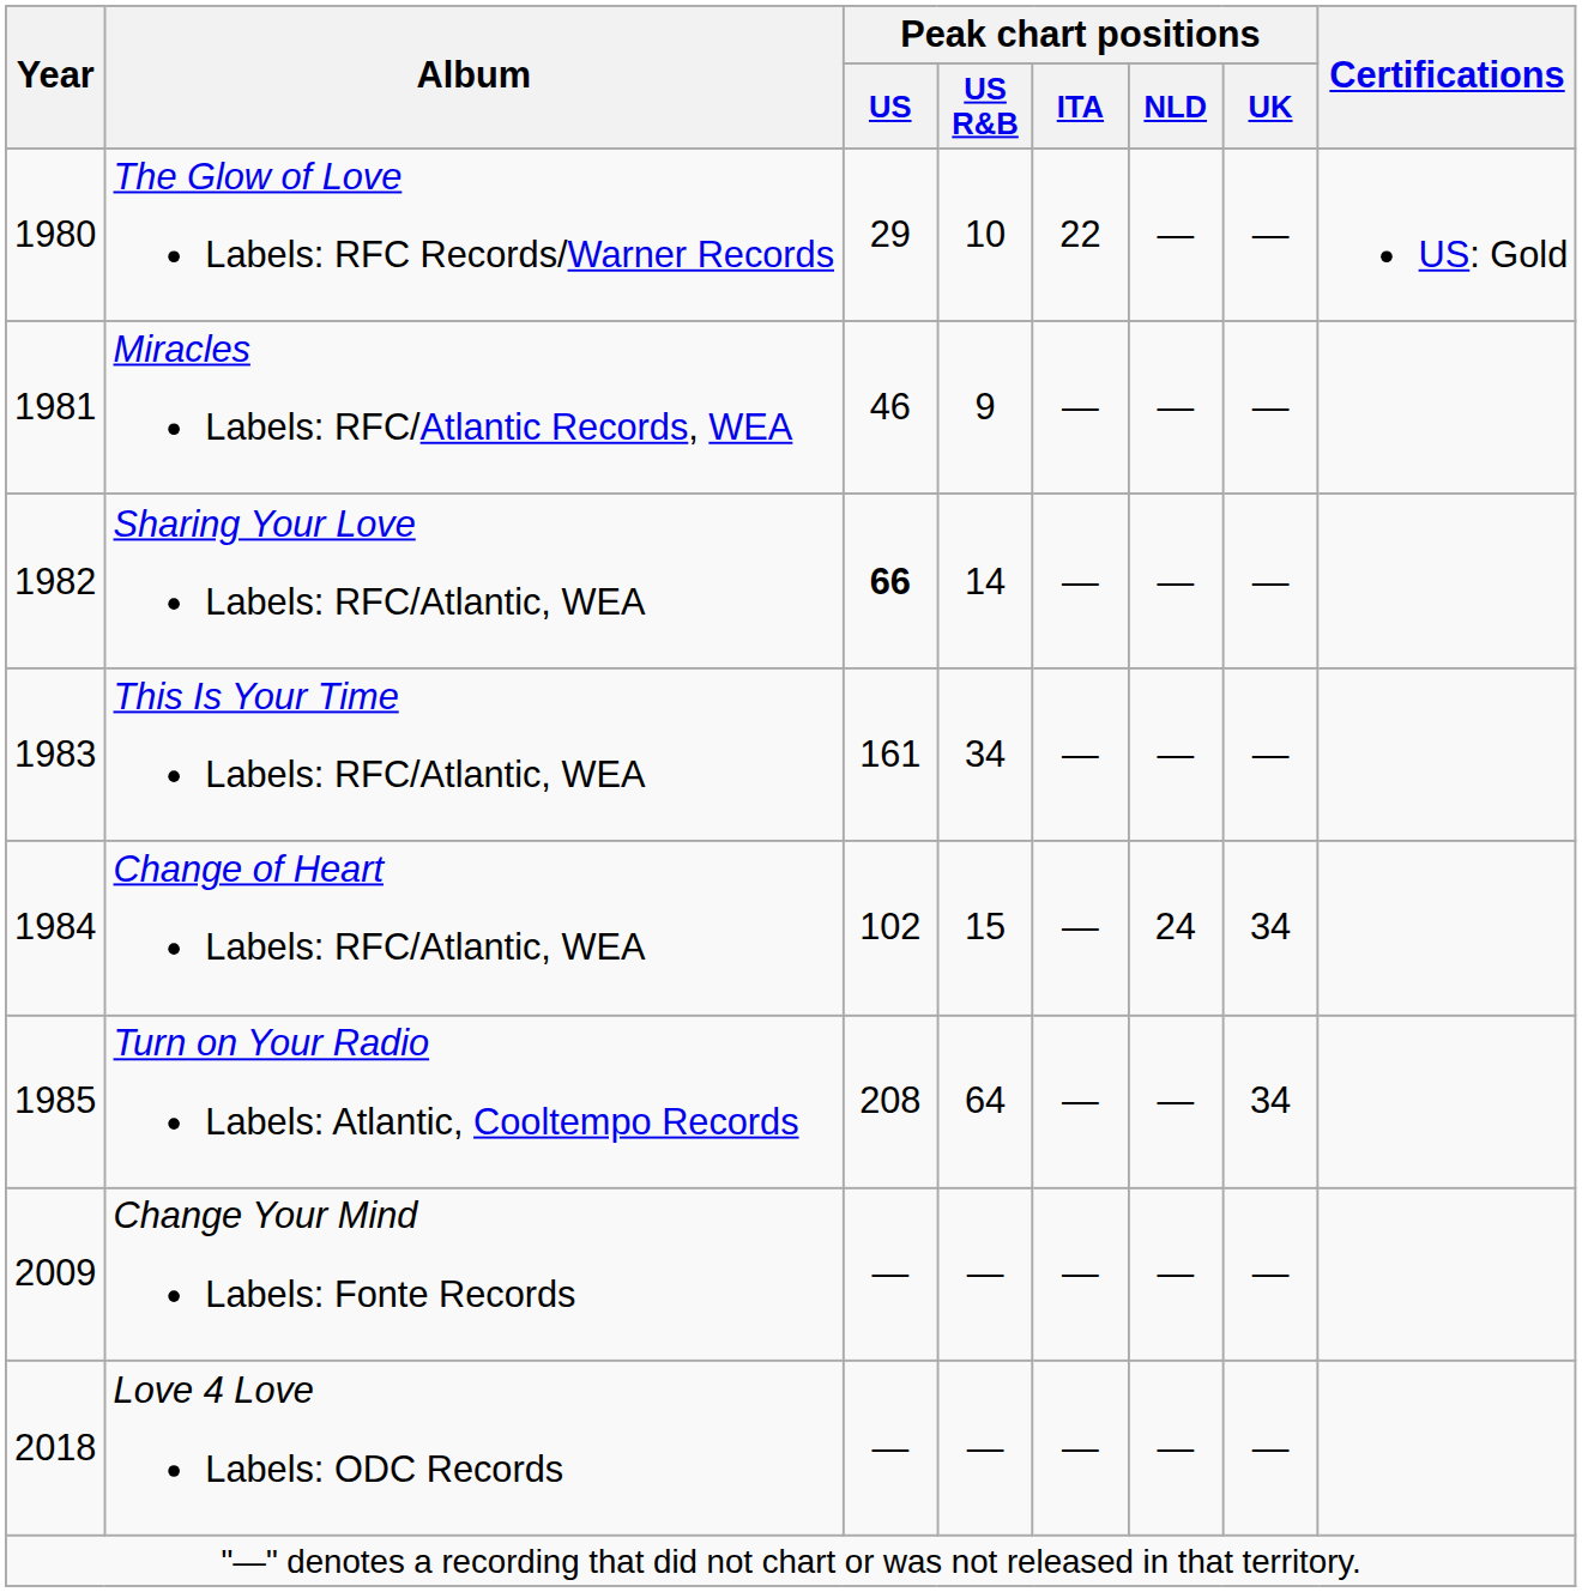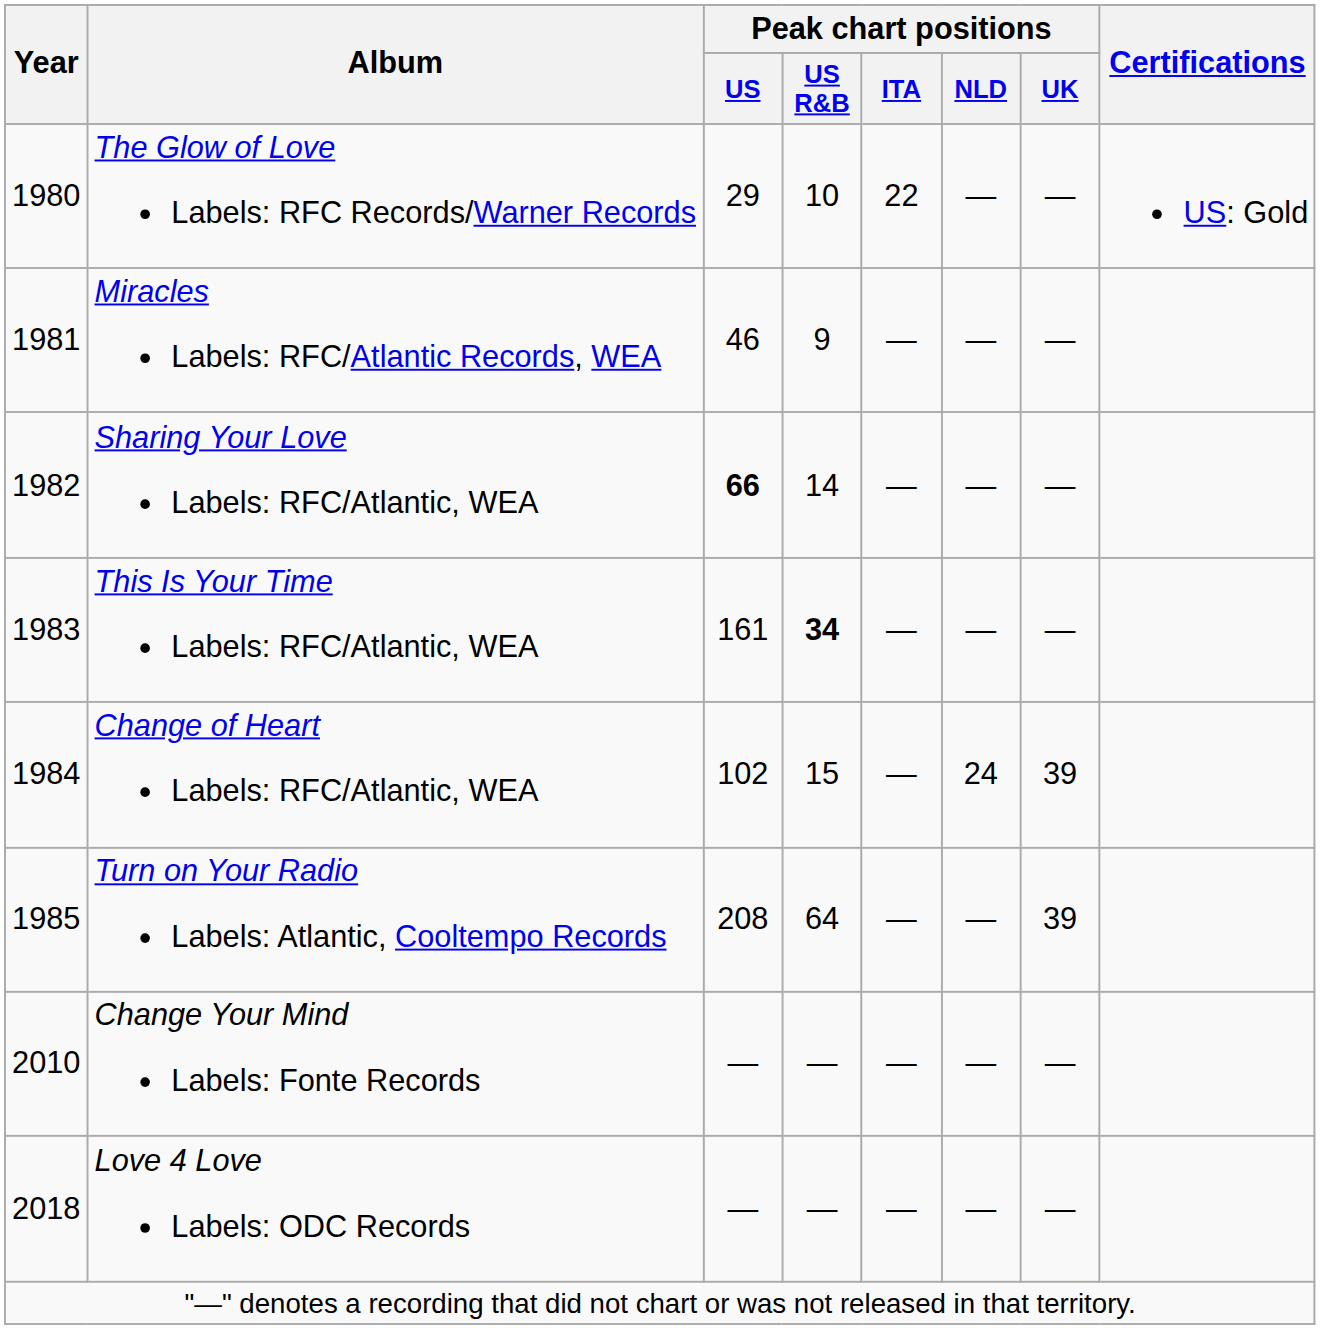This Is Your Time Labels: RFC/Atlantic, WEA | Peak chart positions / US R&B: normal -> bold
Change of Heart Labels: RFC/Atlantic, WEA | Peak chart positions / UK: 34 -> 39
Turn on Your Radio Labels: Atlantic, Cooltempo Records | Peak chart positions / UK: 34 -> 39
Change Your Mind Labels: Fonte Records | Year: 2009 -> 2010
